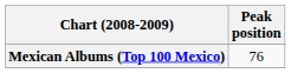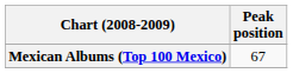Mexican Albums (Top 100 Mexico) | Peak position: 76 -> 67
